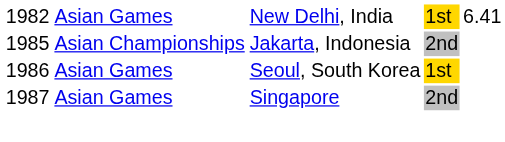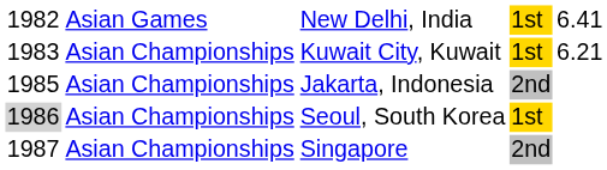+ row: 1983 | Asian Championships | Kuwait City, Kuwait | 1st | 6.21
Seoul, South Korea | column 1: no background -> lightgrey background
Seoul, South Korea | column 2: Asian Games -> Asian Championships
Singapore | column 2: Asian Games -> Asian Championships
